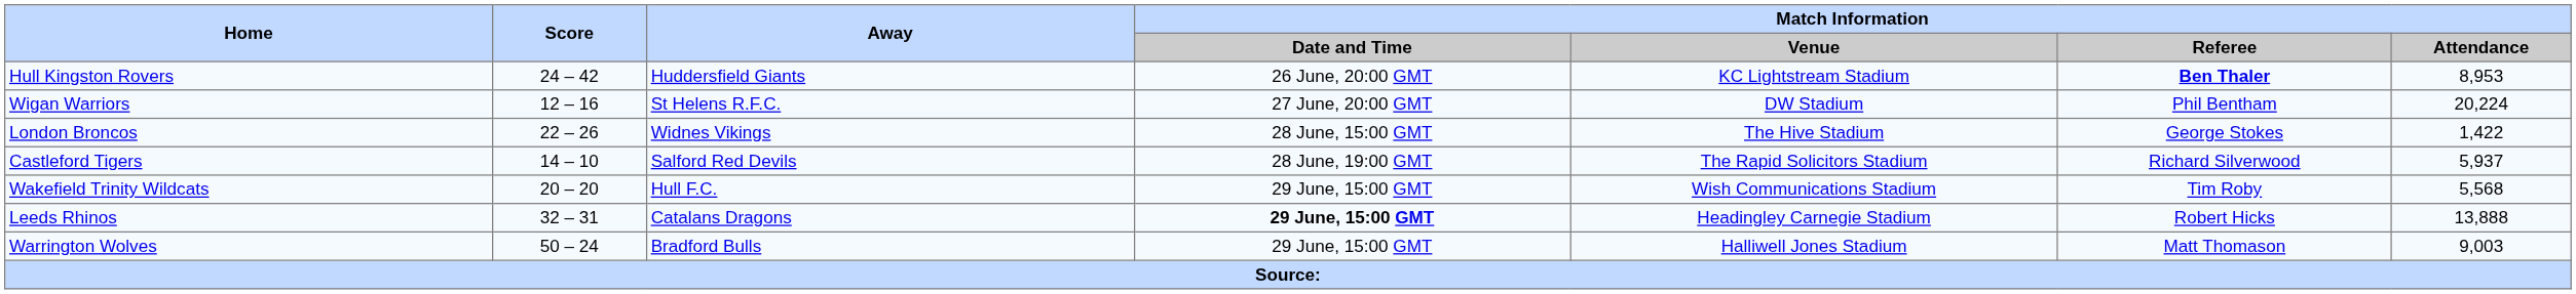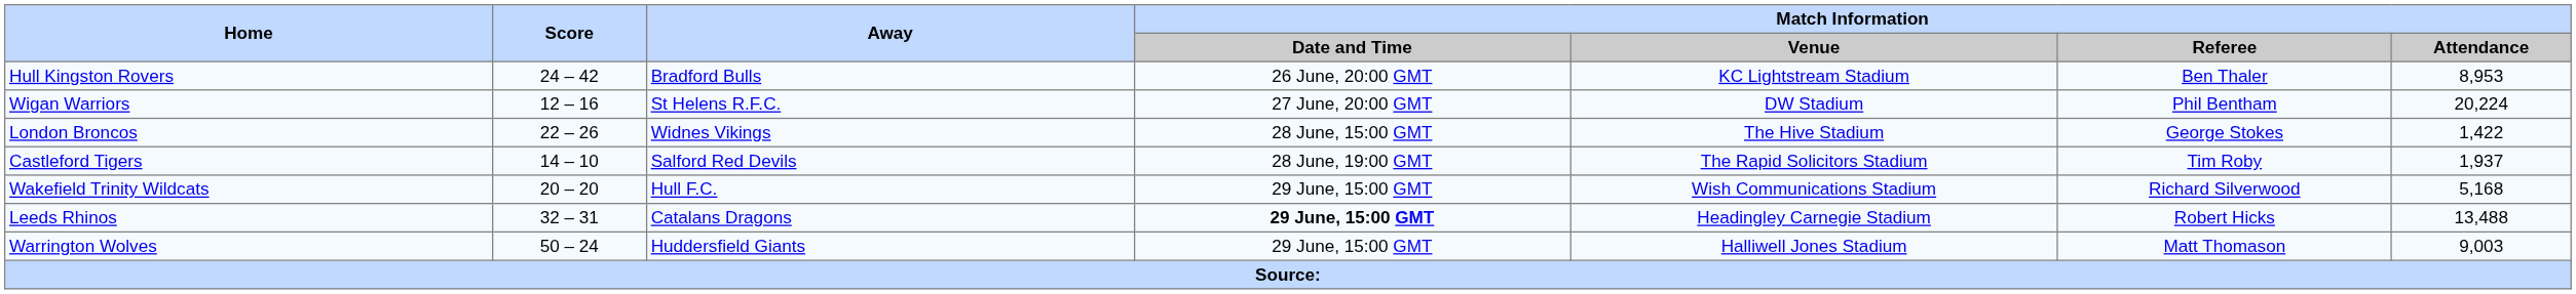Hull Kingston Rovers | Away: Huddersfield Giants -> Bradford Bulls
Hull Kingston Rovers | Match Information / Referee: bold -> normal
Castleford Tigers | Match Information / Referee: Richard Silverwood -> Tim Roby
Castleford Tigers | Match Information / Attendance: 5,937 -> 1,937
Wakefield Trinity Wildcats | Match Information / Referee: Tim Roby -> Richard Silverwood
Wakefield Trinity Wildcats | Match Information / Attendance: 5,568 -> 5,168
Leeds Rhinos | Match Information / Attendance: 13,888 -> 13,488
Warrington Wolves | Away: Bradford Bulls -> Huddersfield Giants
